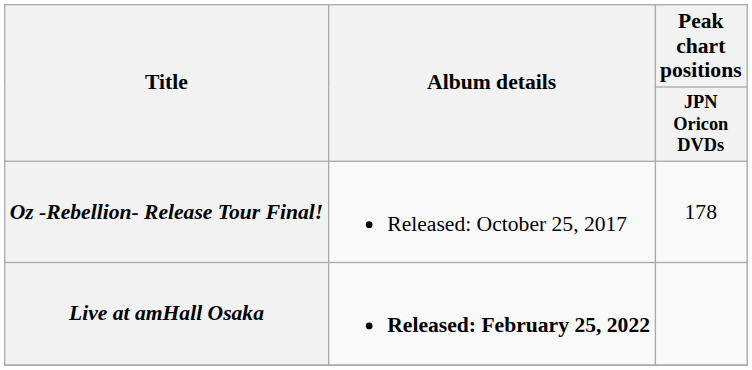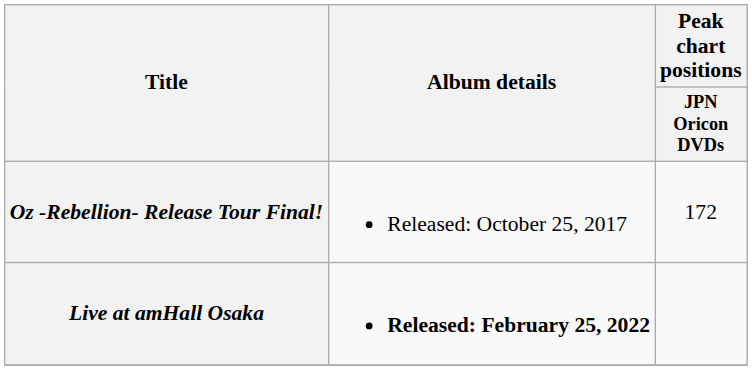Oz -Rebellion- Release Tour Final! | Peak chart positions / JPN Oricon DVDs: 178 -> 172
